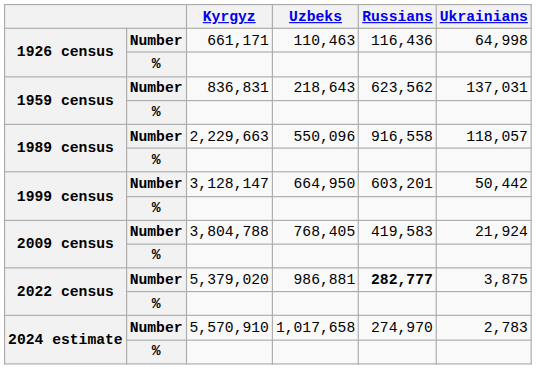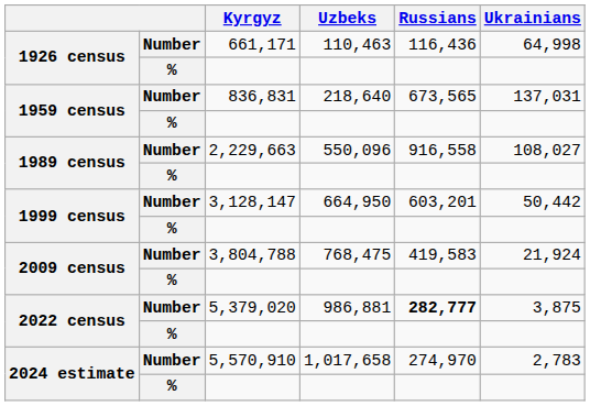836,831 | Uzbeks: 218,643 -> 218,640
836,831 | Russians: 623,562 -> 673,565
2,229,663 | Ukrainians: 118,057 -> 108,027
3,804,788 | Uzbeks: 768,405 -> 768,475
